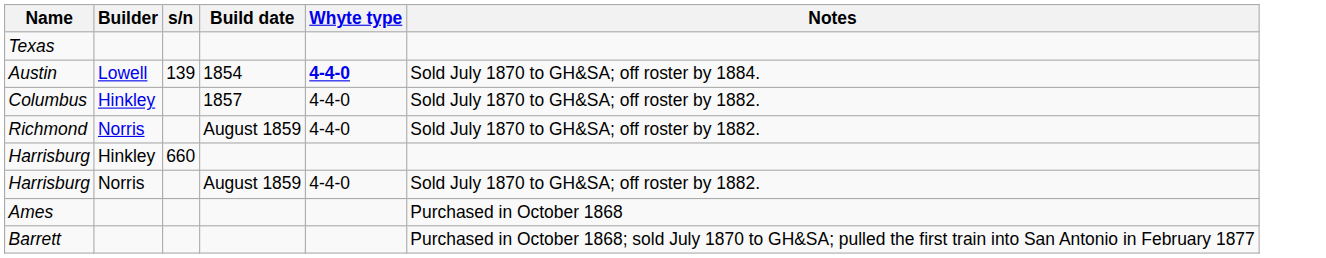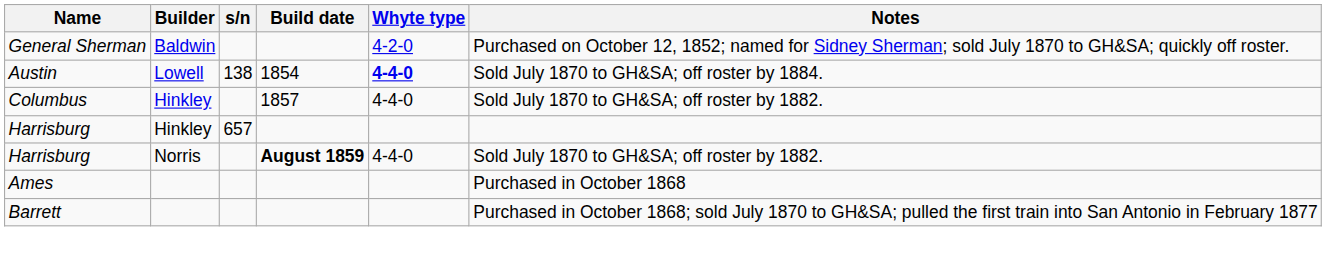+ row: General Sherman | Baldwin | 4-2-0 | Purchased on October 12, 1852; named for Sidney Sherman; sold July 1870 to GH&SA; quickly off roster.
- row: Texas
Austin | s/n: 139 -> 138
- row: Richmond | Norris | August 1859 | 4-4-0 | Sold July 1870 to GH&SA; off roster by 1882.
Harrisburg / Hinkley | s/n: 660 -> 657
Harrisburg / Norris | Build date: normal -> bold
